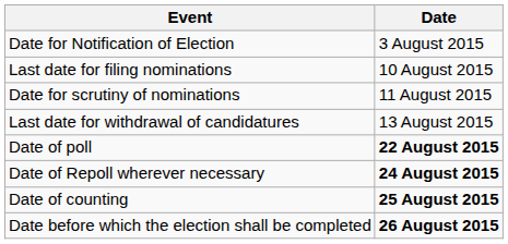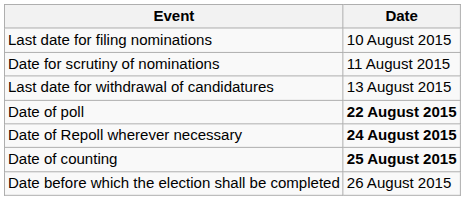- row: Date for Notification of Election | 3 August 2015
Date before which the election shall be completed | Date: bold -> normal
